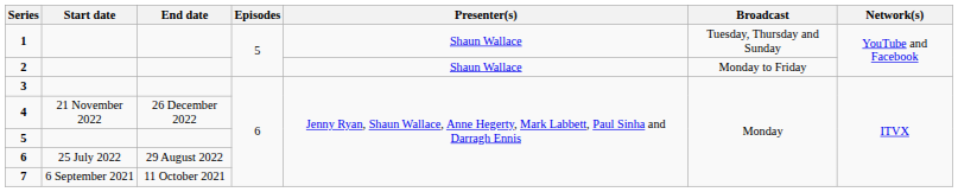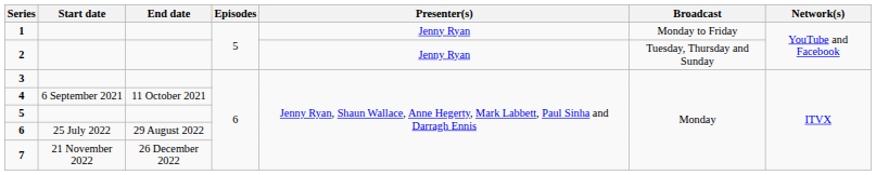1 | Presenter(s): Shaun Wallace -> Jenny Ryan
1 | Broadcast: Tuesday, Thursday and Sunday -> Monday to Friday
2 | Presenter(s): Shaun Wallace -> Jenny Ryan
2 | Broadcast: Monday to Friday -> Tuesday, Thursday and Sunday
4 | Start date: 21 November 2022 -> 6 September 2021
4 | End date: 26 December 2022 -> 11 October 2021
7 | Start date: 6 September 2021 -> 21 November 2022
7 | End date: 11 October 2021 -> 26 December 2022
